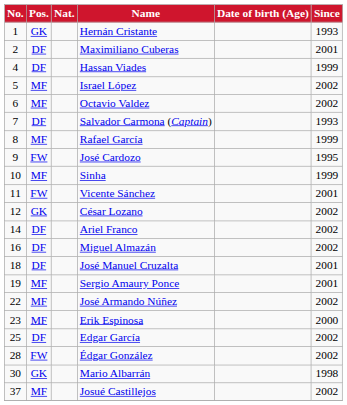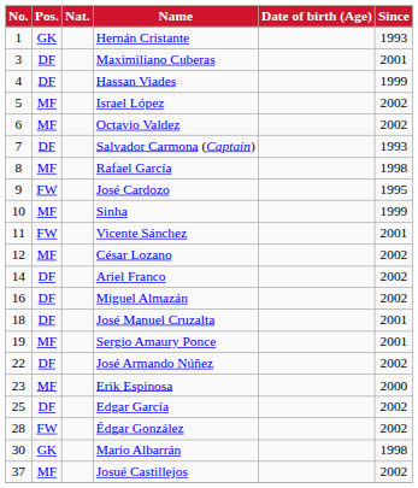Maximiliano Cuberas | No.: 2 -> 3
Rafael García | Since: 1999 -> 1998
César Lozano | Pos.: GK -> MF
José Armando Núñez | Pos.: MF -> DF
